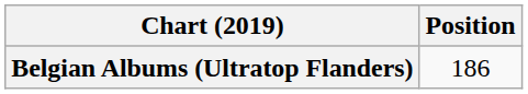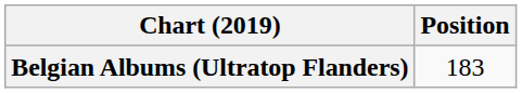Belgian Albums (Ultratop Flanders) | Position: 186 -> 183
